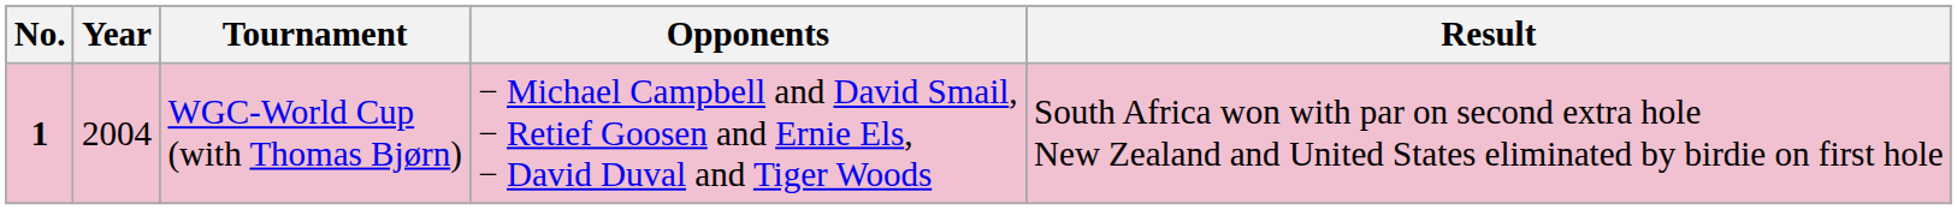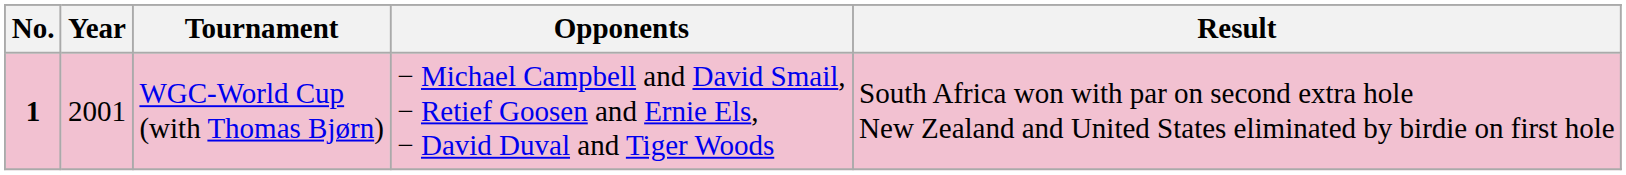WGC-World Cup (with Thomas Bjørn) | Year: 2004 -> 2001
